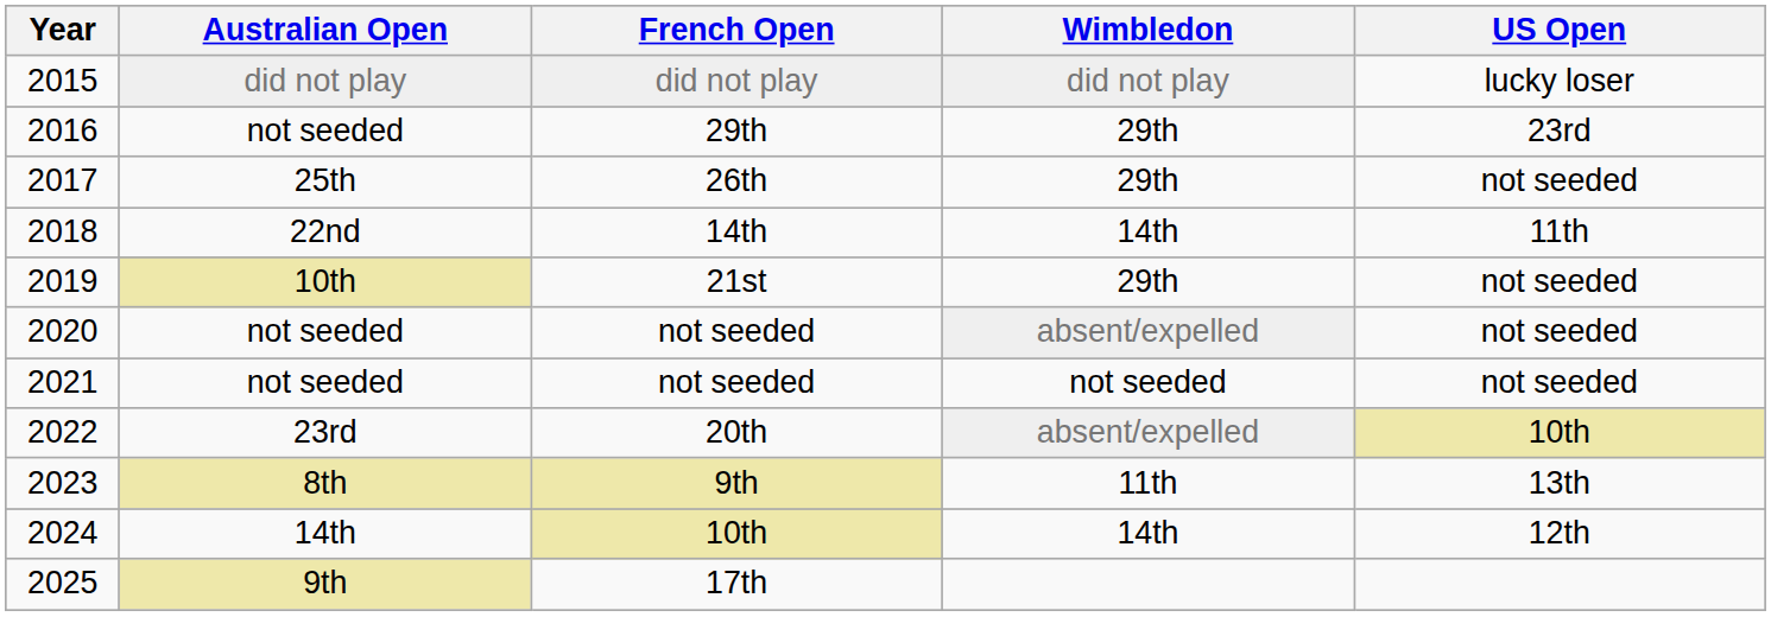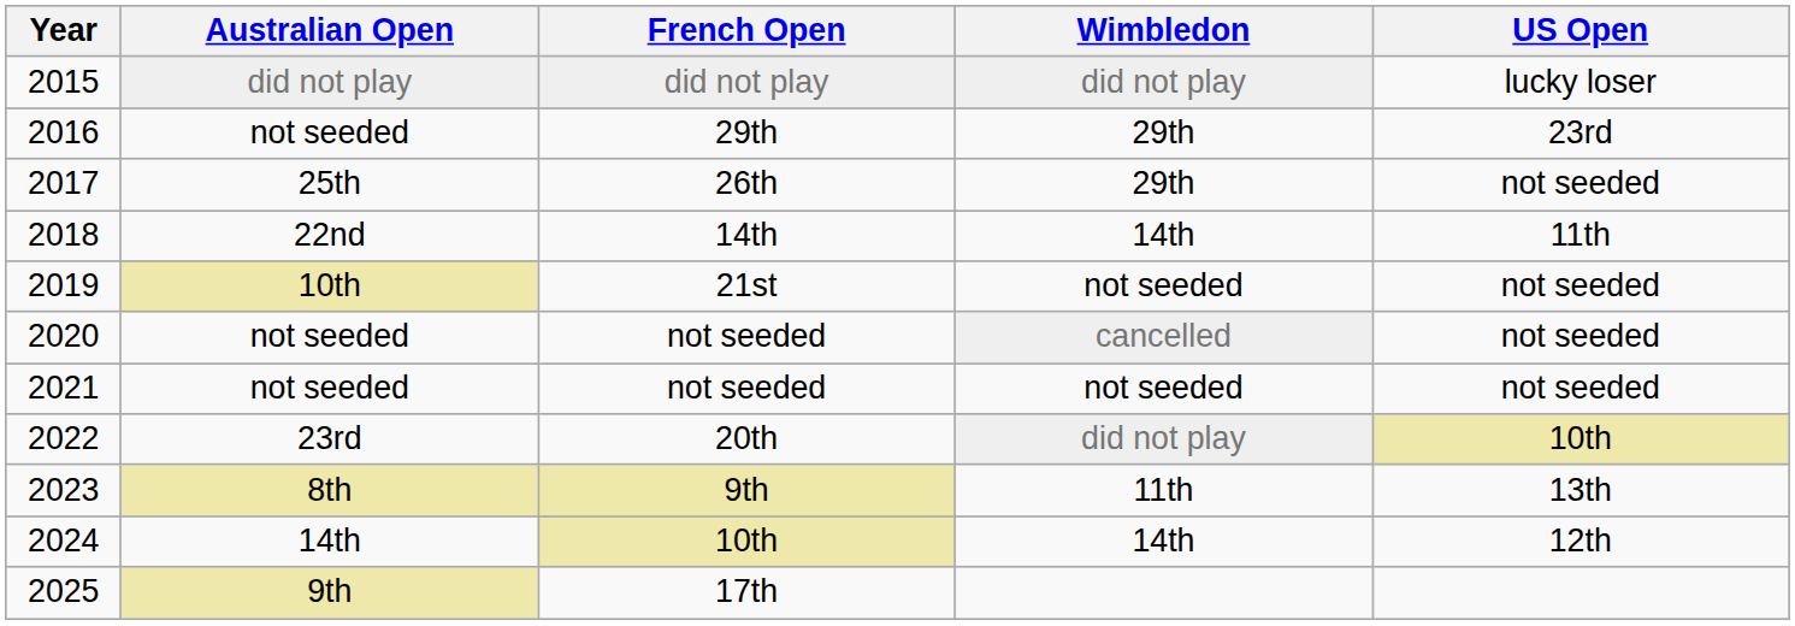21st | Wimbledon: 29th -> not seeded
2020 / not seeded | Wimbledon: absent/expelled -> cancelled
20th | Wimbledon: absent/expelled -> did not play
